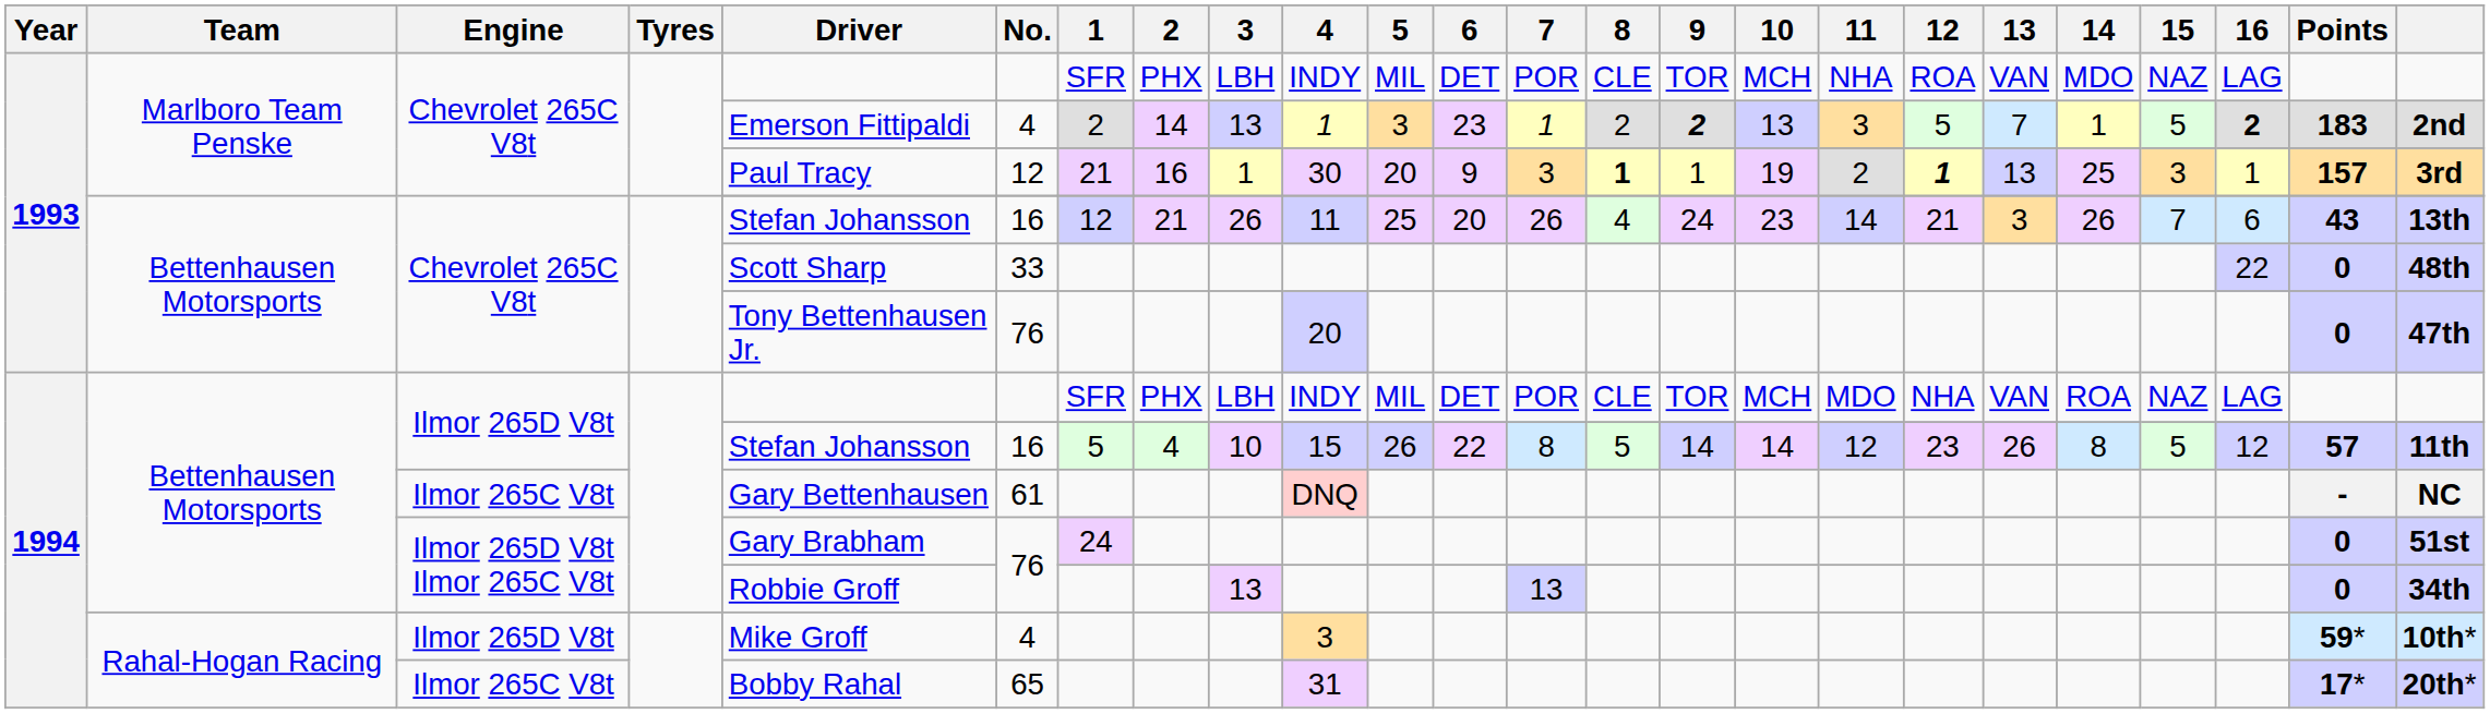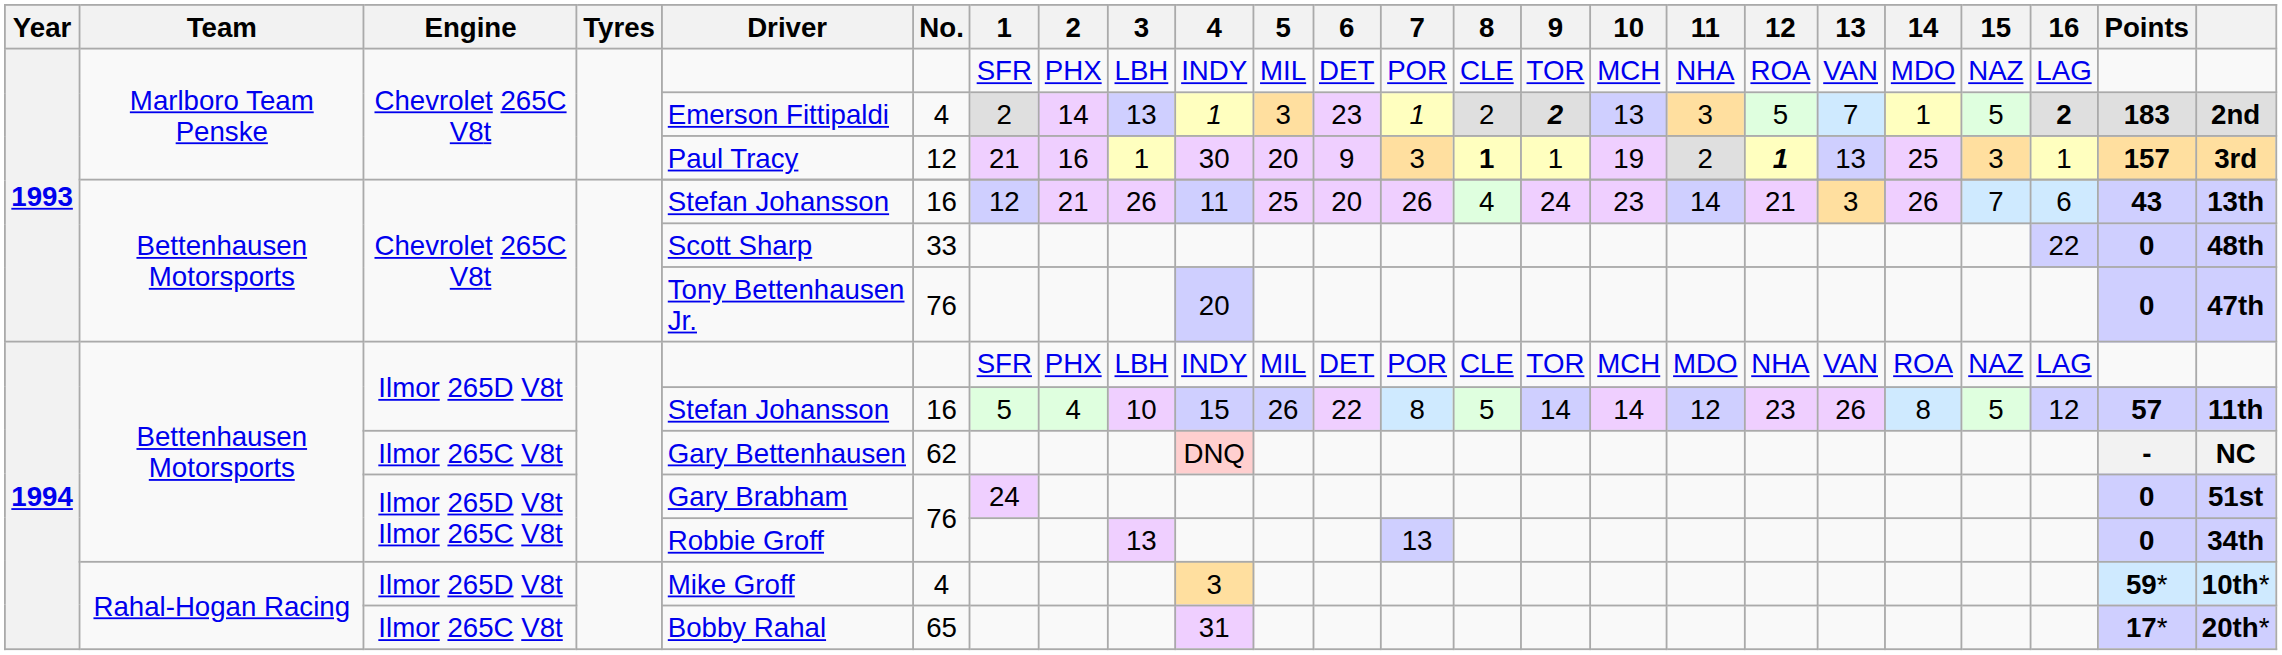Bettenhausen Motorsports / Ilmor 265C V8t | No.: 61 -> 62
